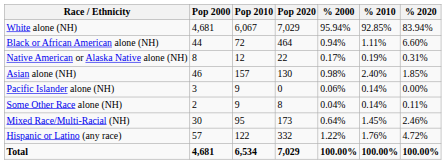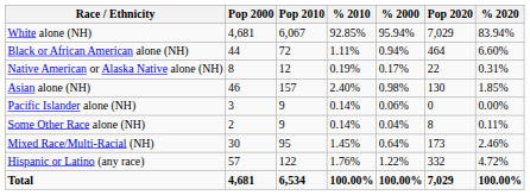columns swapped: Pop 2020 <-> % 2010
